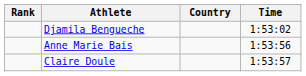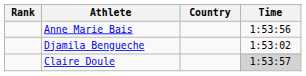rows swapped: Djamila Bengueche <-> Anne Marie Bais
Claire Doule | Time: no background -> lightgrey background
